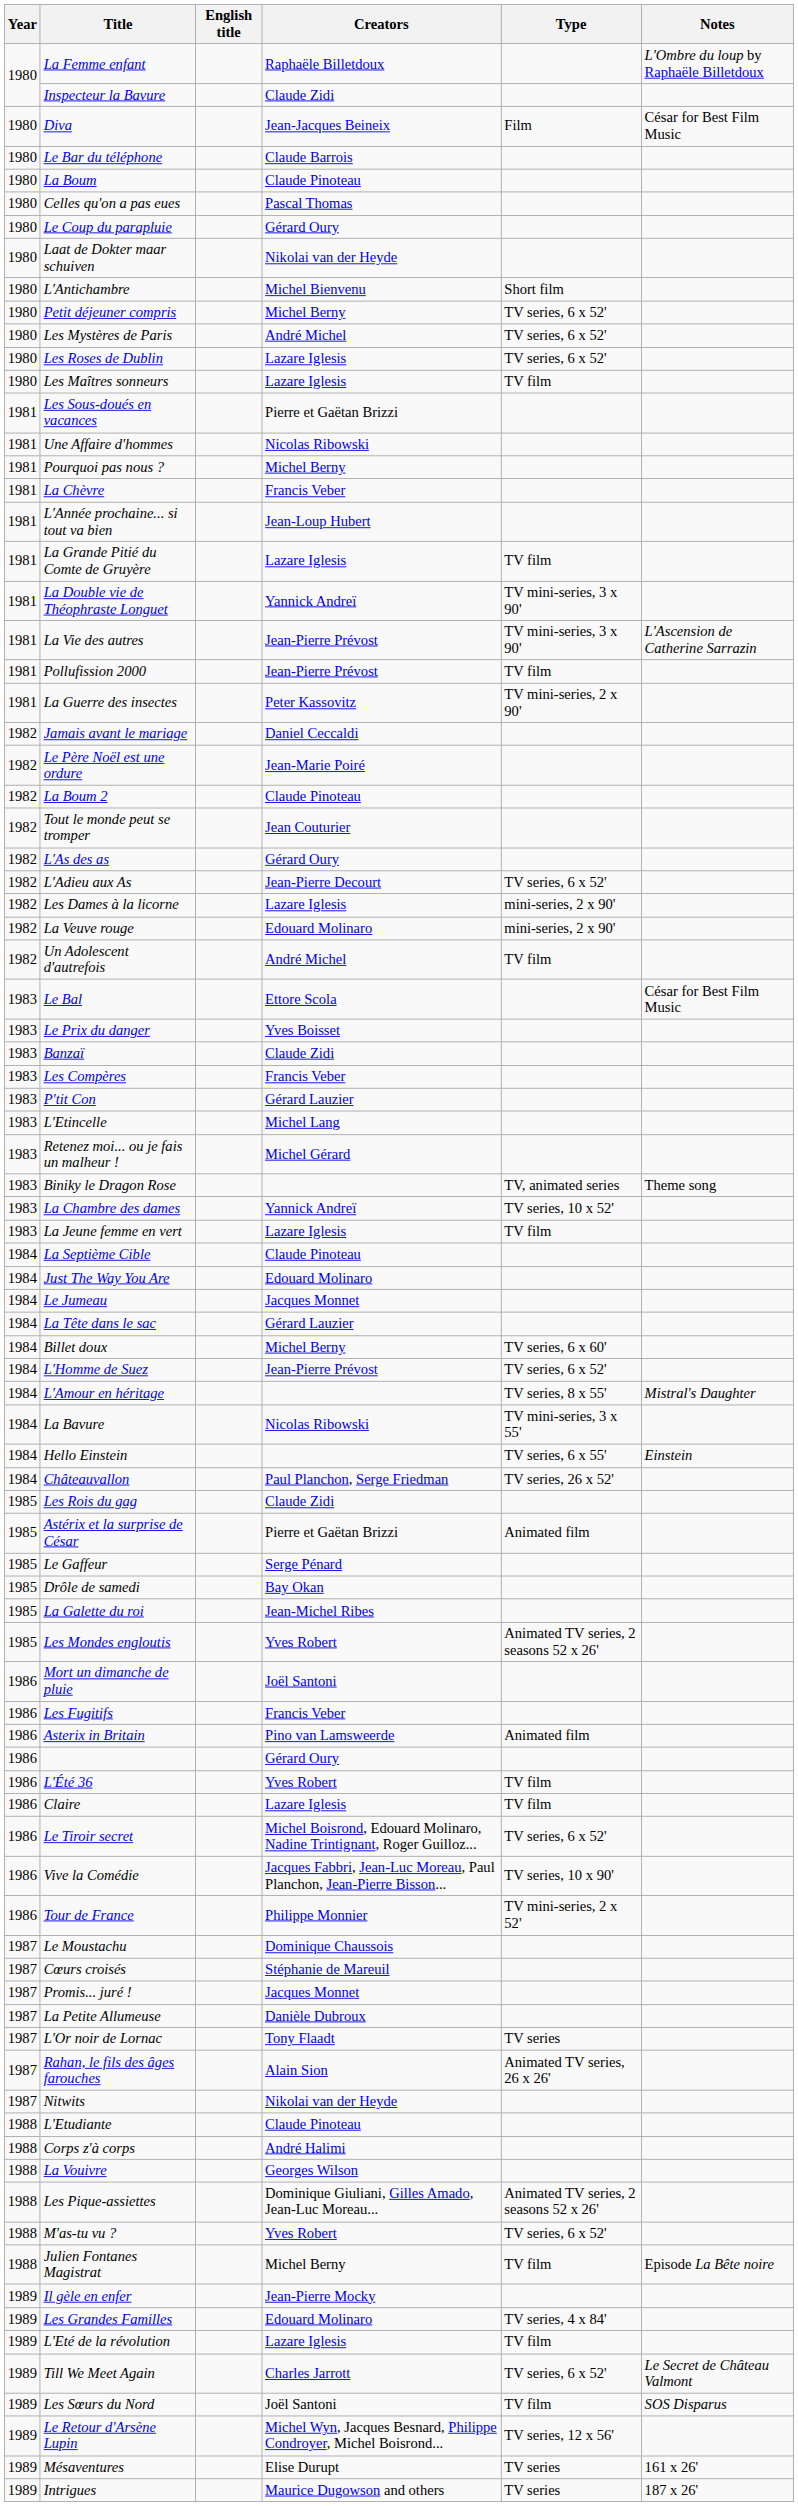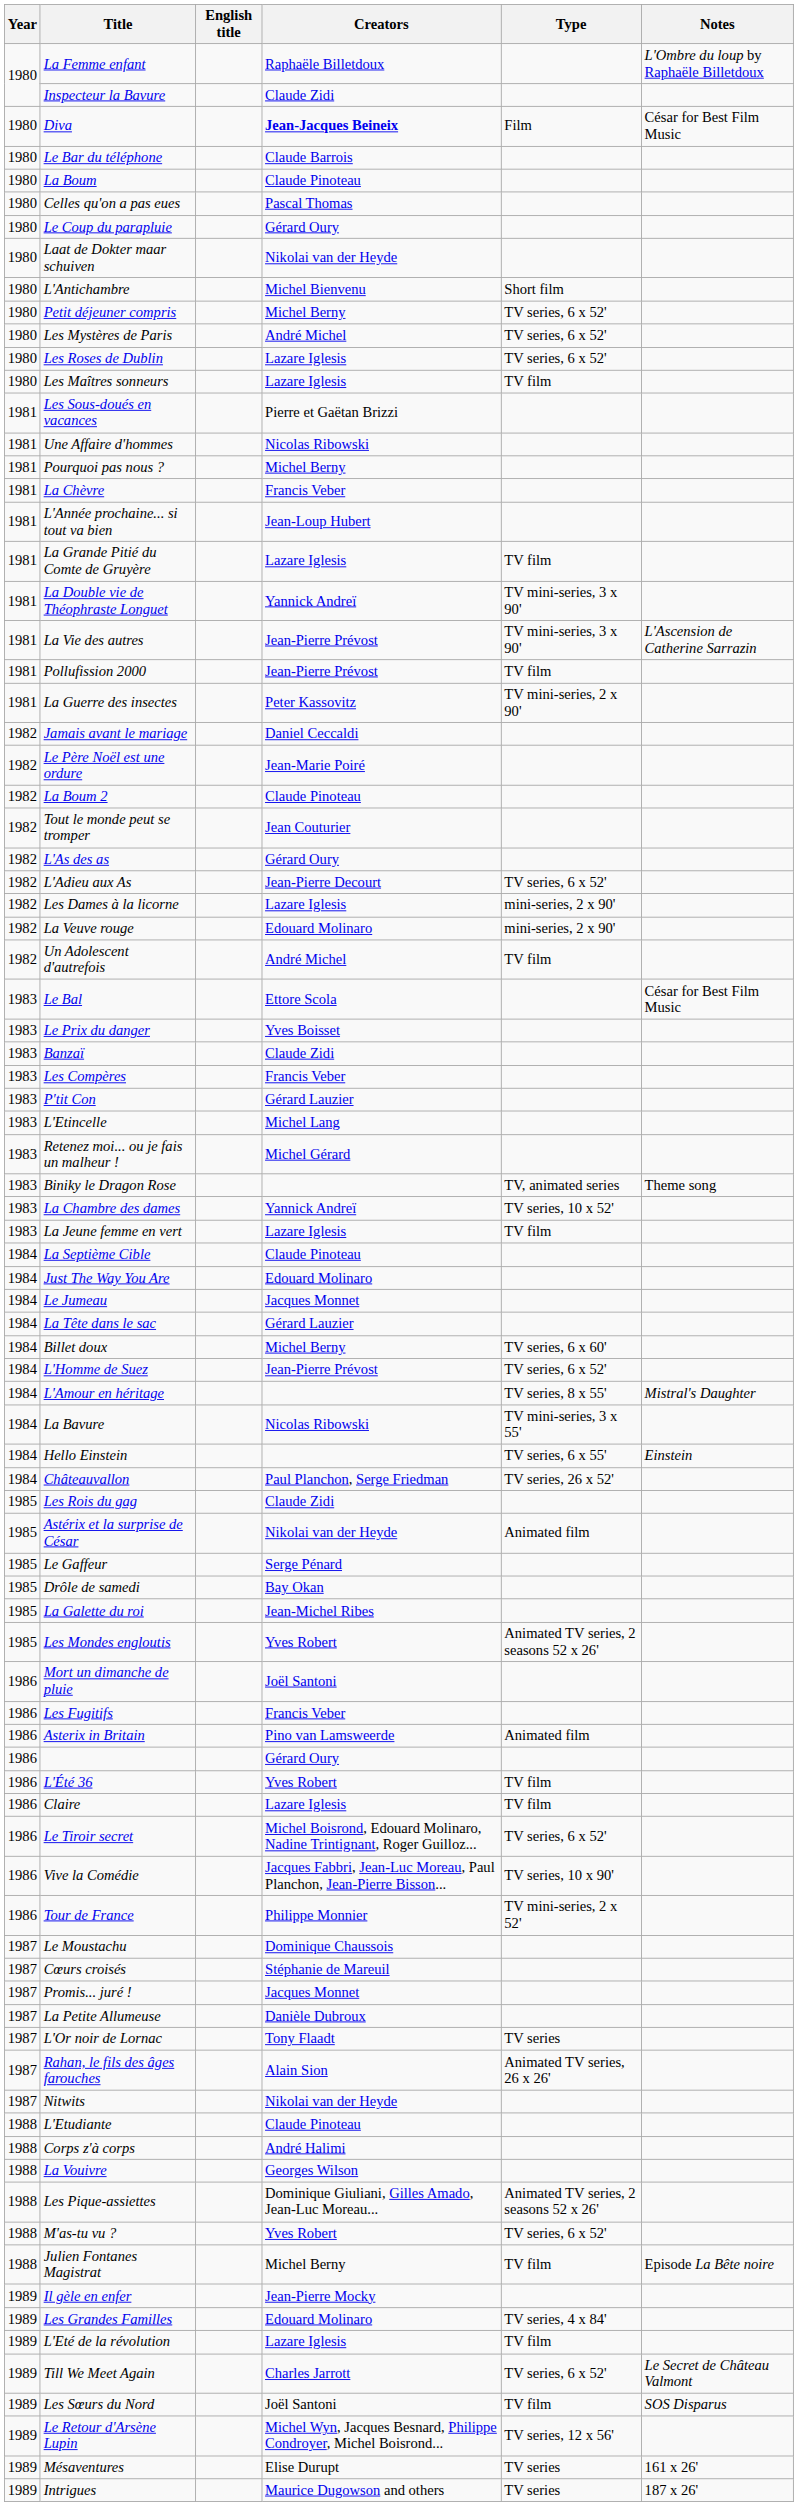Diva | Creators: normal -> bold
Astérix et la surprise de César | Creators: Pierre et Gaëtan Brizzi -> Nikolai van der Heyde
